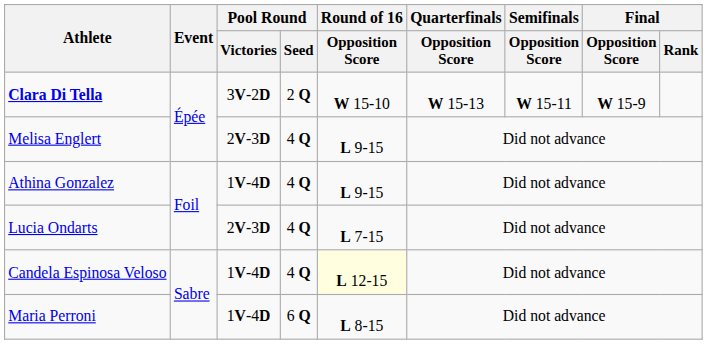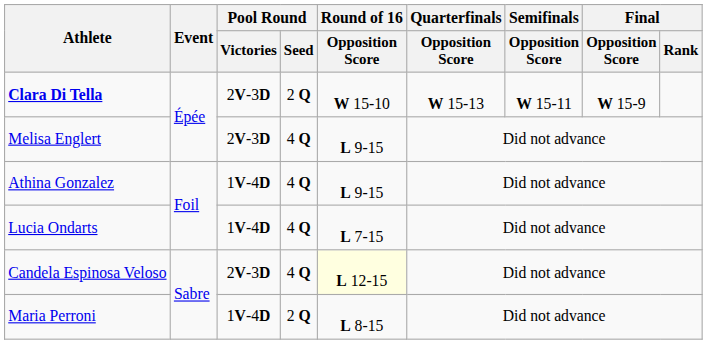Clara Di Tella | Pool Round / Victories: 3V-2D -> 2V-3D
Lucia Ondarts | Pool Round / Victories: 2V-3D -> 1V-4D
Candela Espinosa Veloso | Pool Round / Victories: 1V-4D -> 2V-3D
Maria Perroni | Pool Round / Seed: 6 Q -> 2 Q
